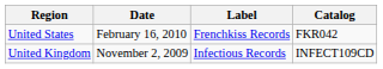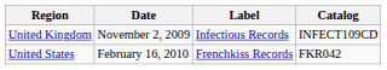rows swapped: United Kingdom <-> United States
